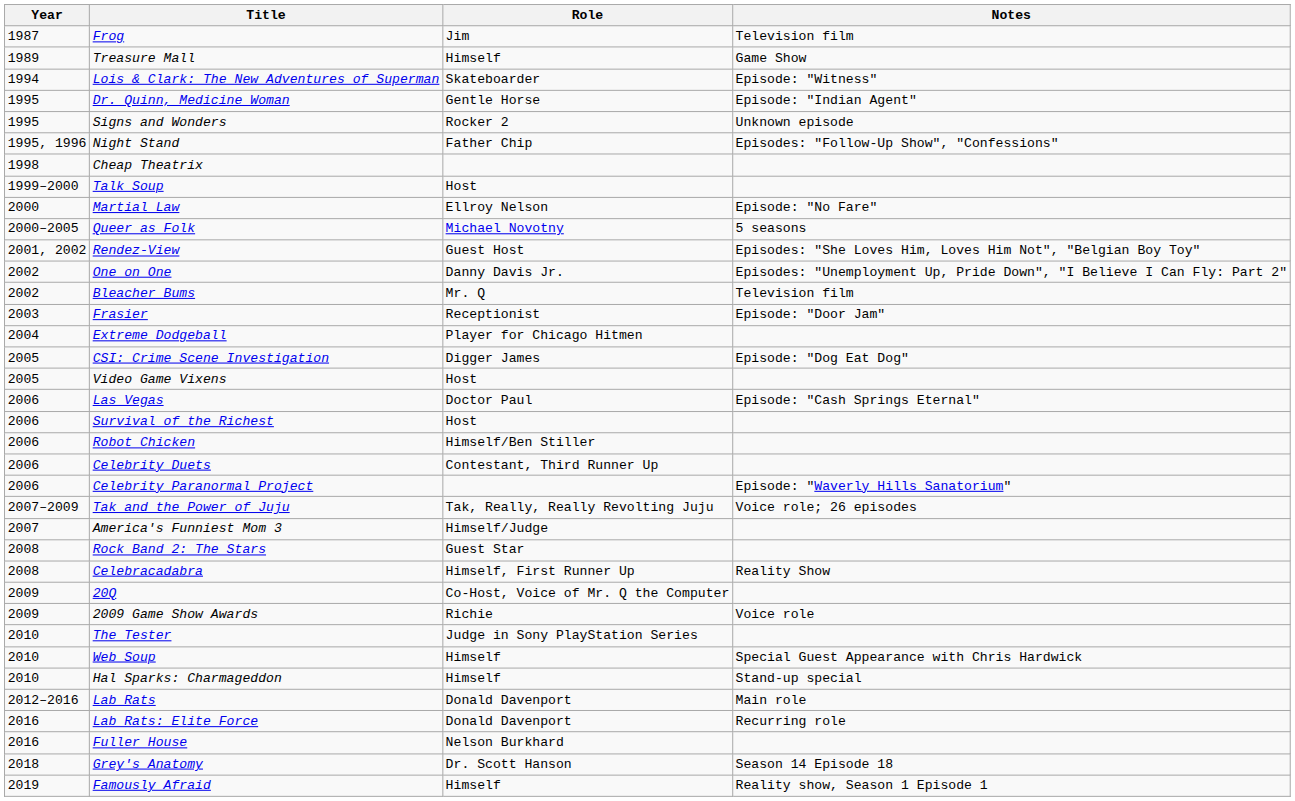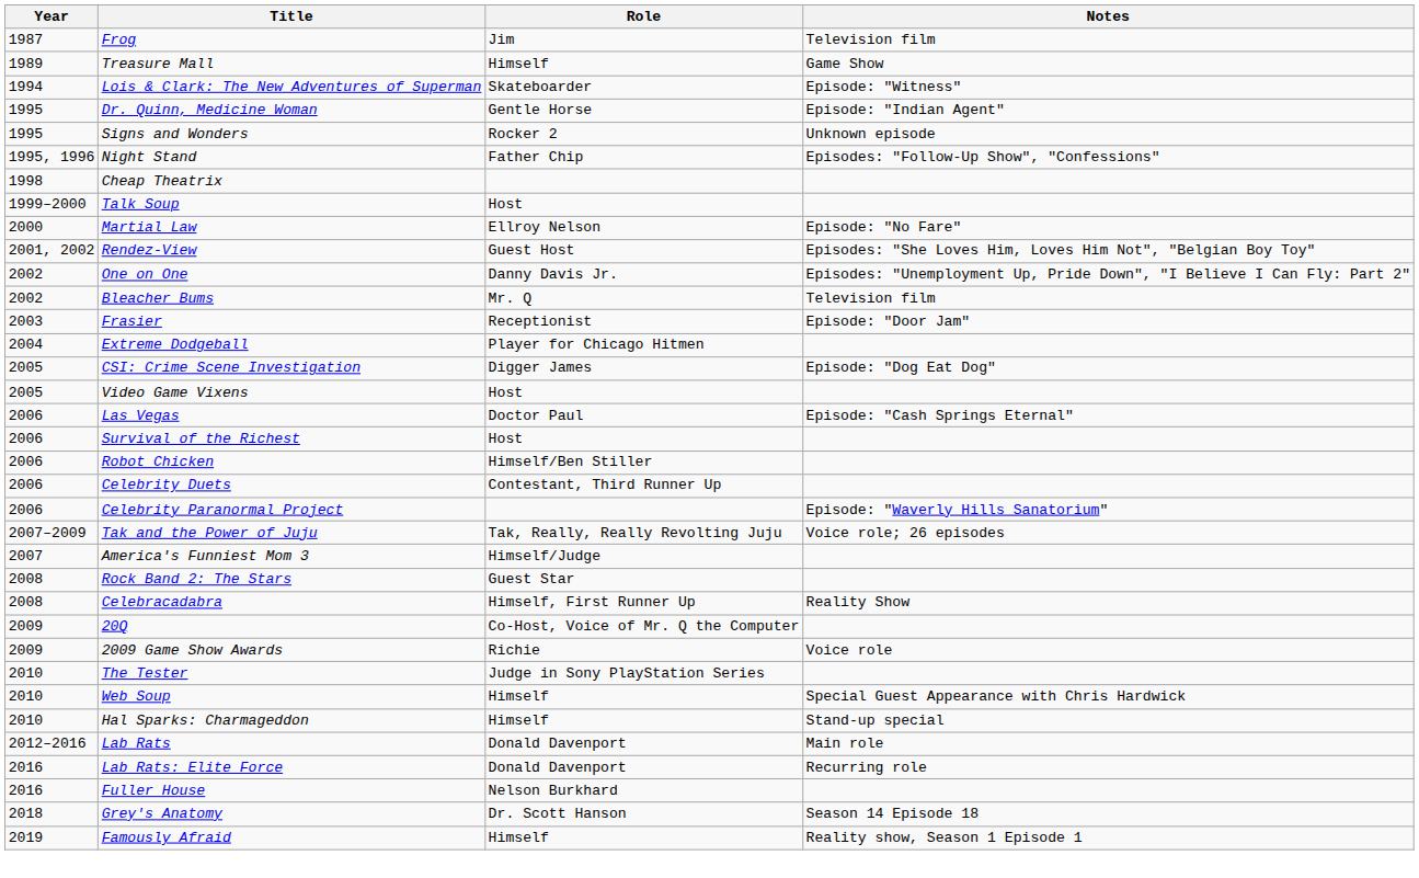- row: 2000–2005 | Queer as Folk | Michael Novotny | 5 seasons
